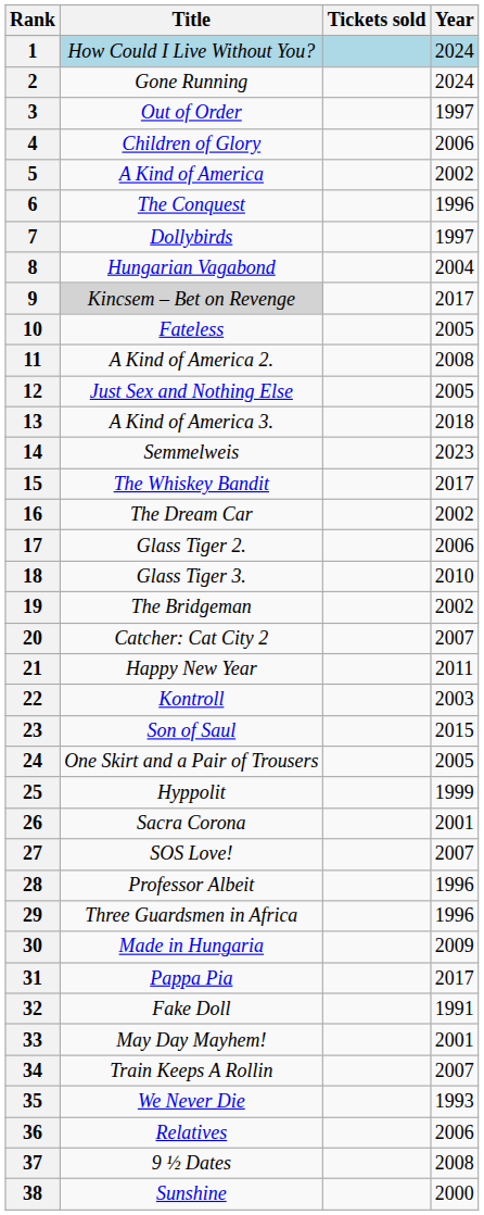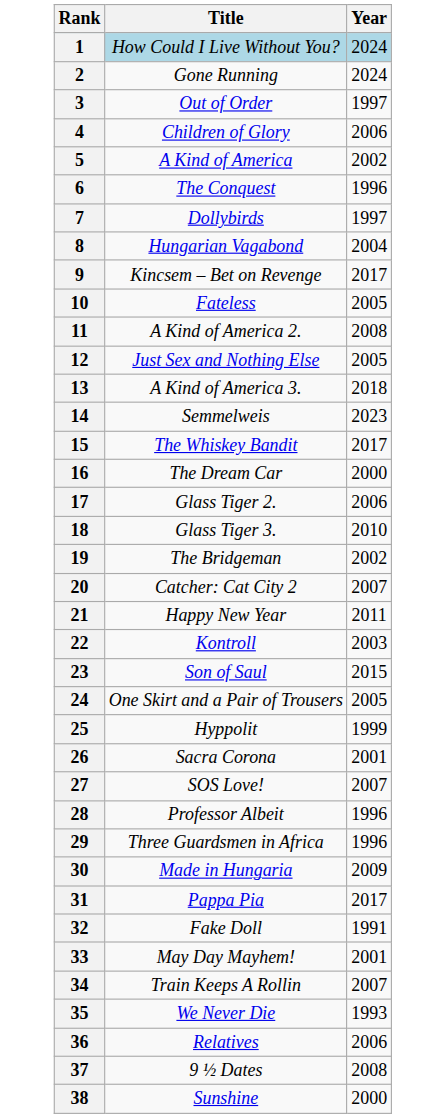- column: Tickets sold
9 | Title: lightgrey background -> no background
16 | Year: 2002 -> 2000
